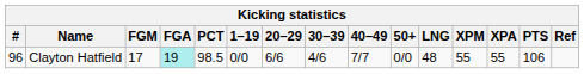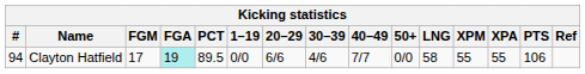Clayton Hatfield | #: 96 -> 94
Clayton Hatfield | PCT: 98.5 -> 89.5
Clayton Hatfield | LNG: 48 -> 58
